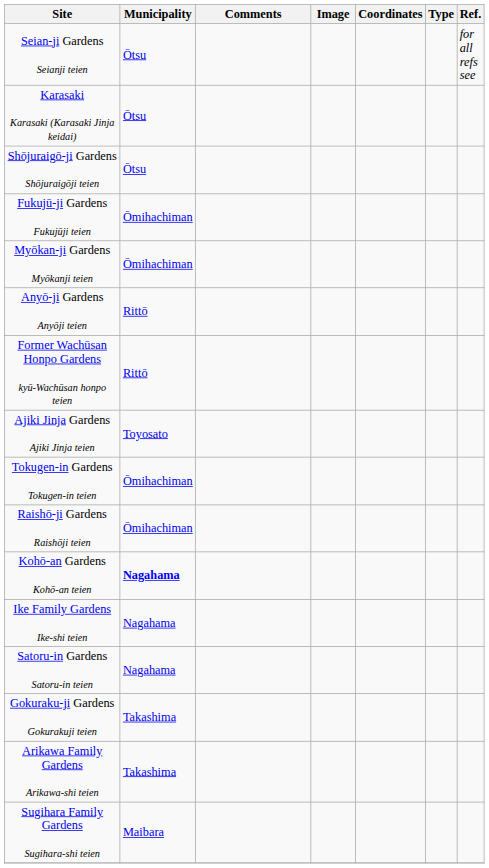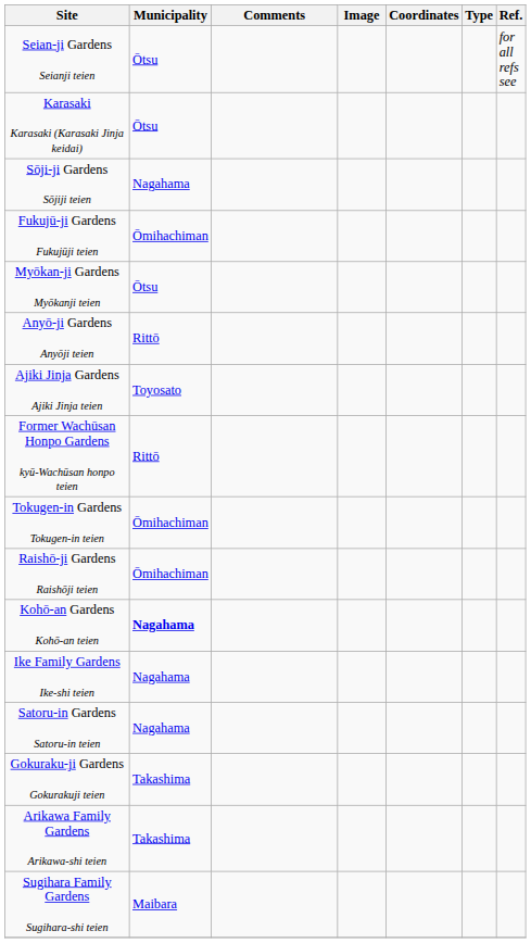- row: Shōjuraigō-ji Gardens Shōjuraigōji teien | Ōtsu
+ row: Sōji-ji Gardens Sōjiji teien | Nagahama
Myōkan-ji Gardens Myōkanji teien | Municipality: Ōmihachiman -> Ōtsu
rows swapped: Former Wachūsan Honpo Gardens kyū-Wachūsan honpo teien <-> Ajiki Jinja Gardens Ajiki Jinja teien
